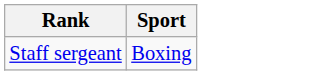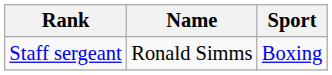+ column: Name | Ronald Simms
